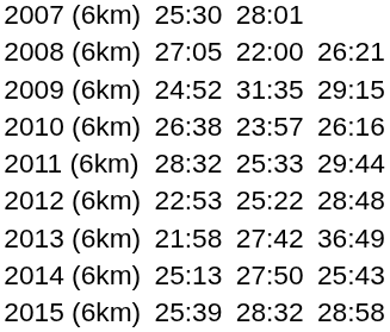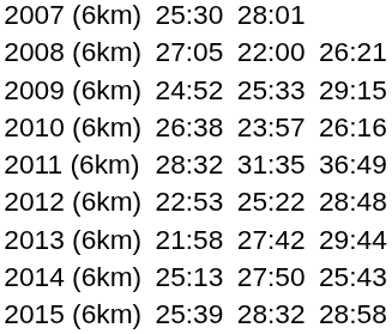2009 (6km) | column 5: 31:35 -> 25:33
2011 (6km) | column 5: 25:33 -> 31:35
2011 (6km) | column 7: 29:44 -> 36:49
2013 (6km) | column 7: 36:49 -> 29:44
